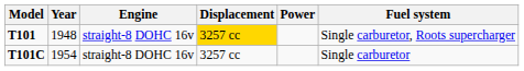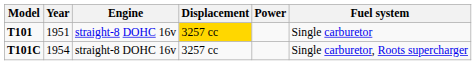T101 | Year: 1948 -> 1951
T101 | Fuel system: Single carburetor, Roots supercharger -> Single carburetor
T101C | Fuel system: Single carburetor -> Single carburetor, Roots supercharger
